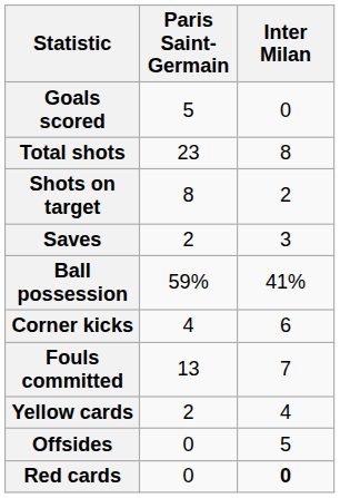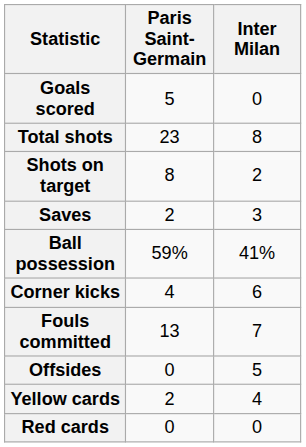rows swapped: Offsides <-> Yellow cards
Red cards | Inter Milan: bold -> normal
